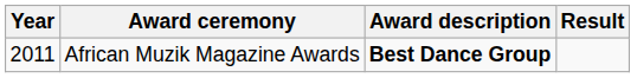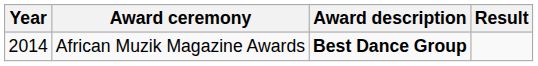African Muzik Magazine Awards | Year: 2011 -> 2014
